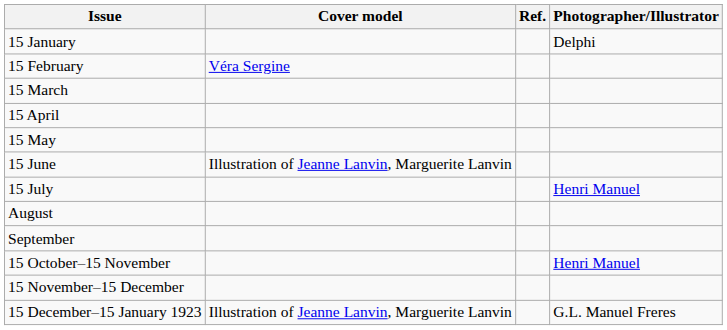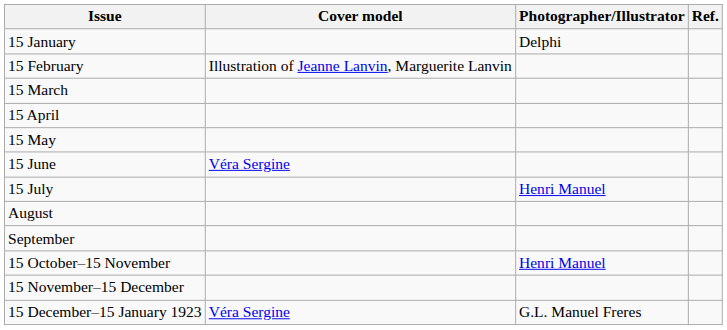columns swapped: Photographer/Illustrator <-> Ref.
15 February | Cover model: Véra Sergine -> Illustration of Jeanne Lanvin, Marguerite Lanvin
15 June | Cover model: Illustration of Jeanne Lanvin, Marguerite Lanvin -> Véra Sergine
15 December–15 January 1923 | Cover model: Illustration of Jeanne Lanvin, Marguerite Lanvin -> Véra Sergine
